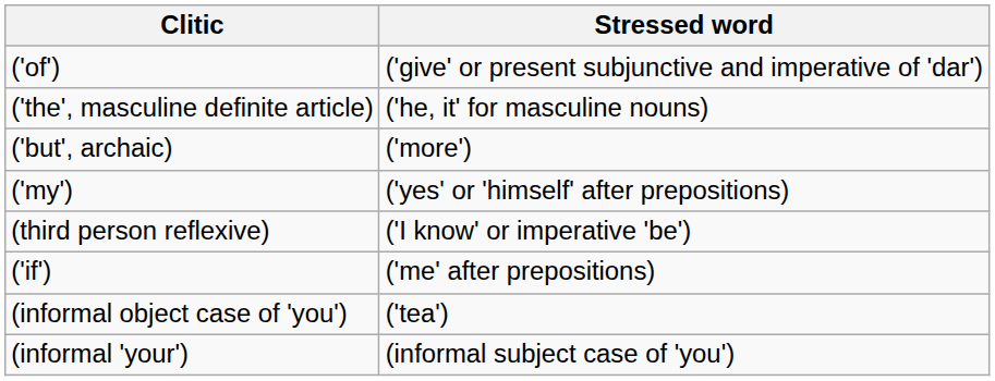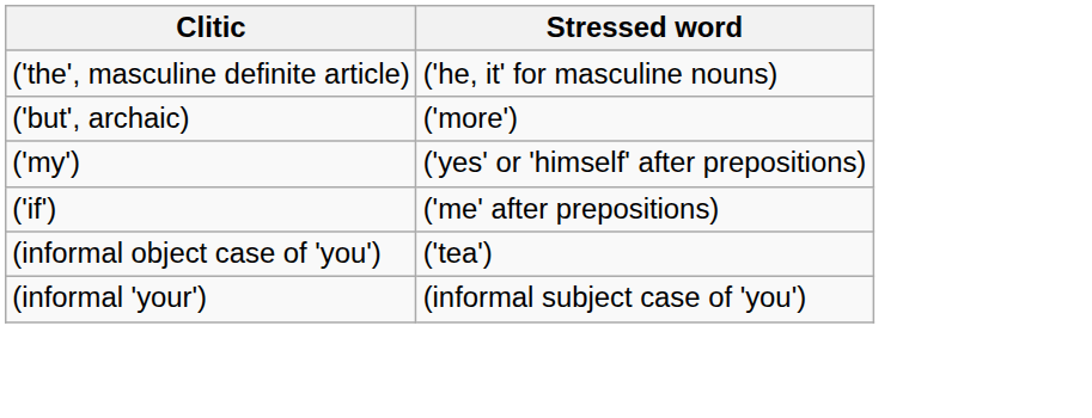- row: ('of') | ('give' or present subjunctive and imperative of 'dar')
- row: (third person reflexive) | ('I know' or imperative 'be')
